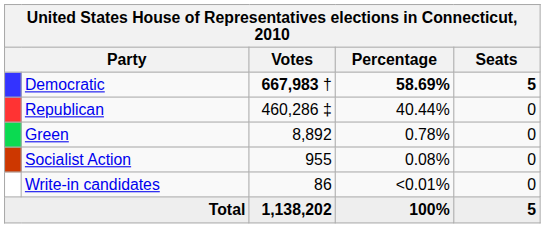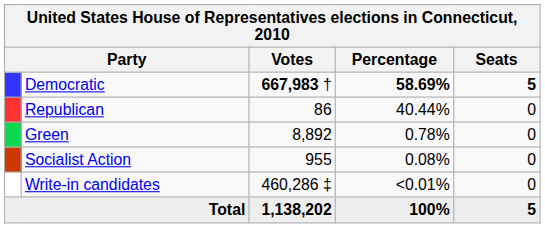Republican | Votes: 460,286 ‡ -> 86
Write-in candidates | Votes: 86 -> 460,286 ‡
